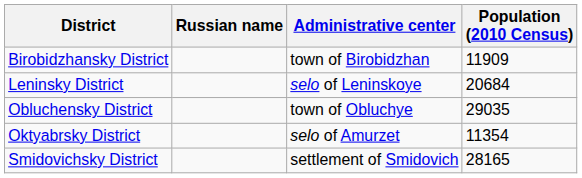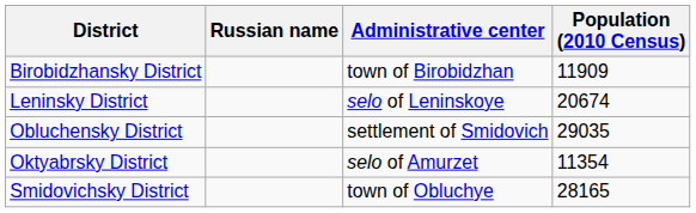Leninsky District | Population (2010 Census): 20684 -> 20674
Obluchensky District | Administrative center: town of Obluchye -> settlement of Smidovich
Smidovichsky District | Administrative center: settlement of Smidovich -> town of Obluchye
